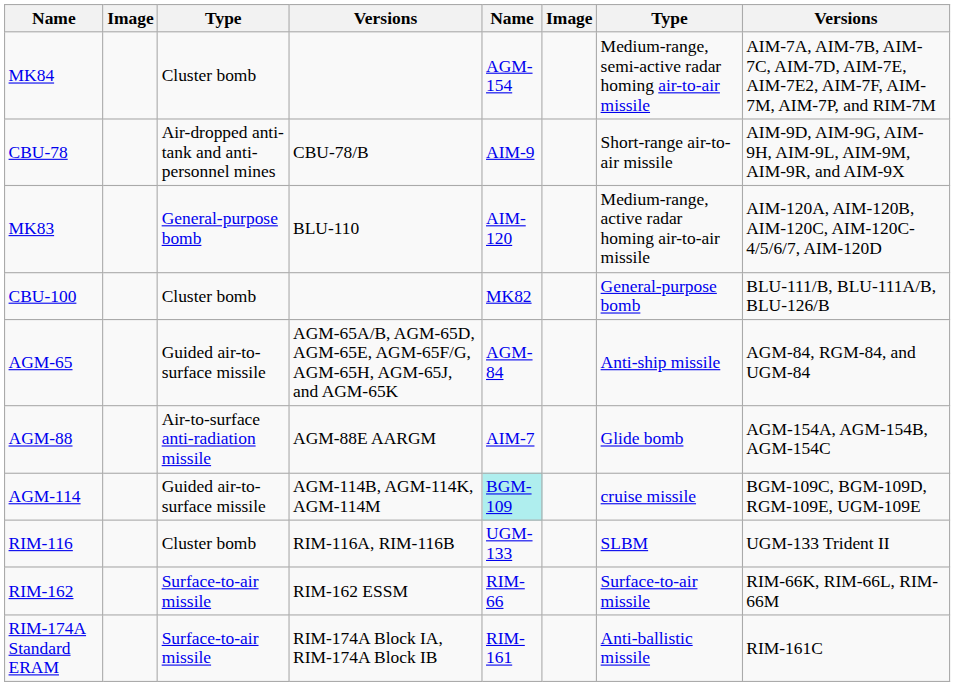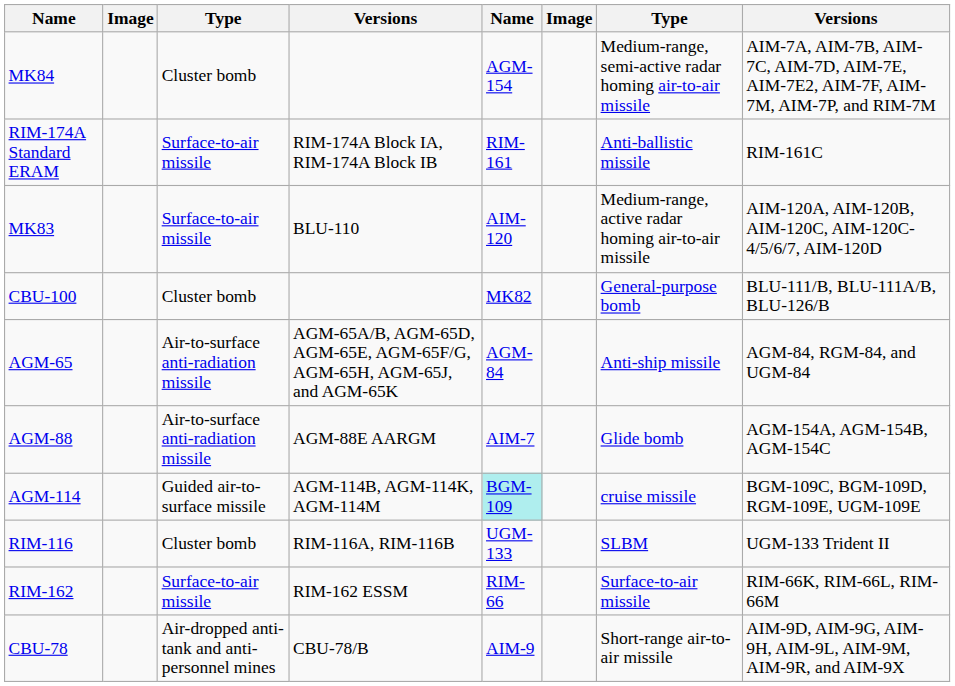rows swapped: CBU-78 <-> RIM-174A Standard ERAM
MK83 | column 3: General-purpose bomb -> Surface-to-air missile
AGM-65 | column 3: Guided air-to-surface missile -> Air-to-surface anti-radiation missile
